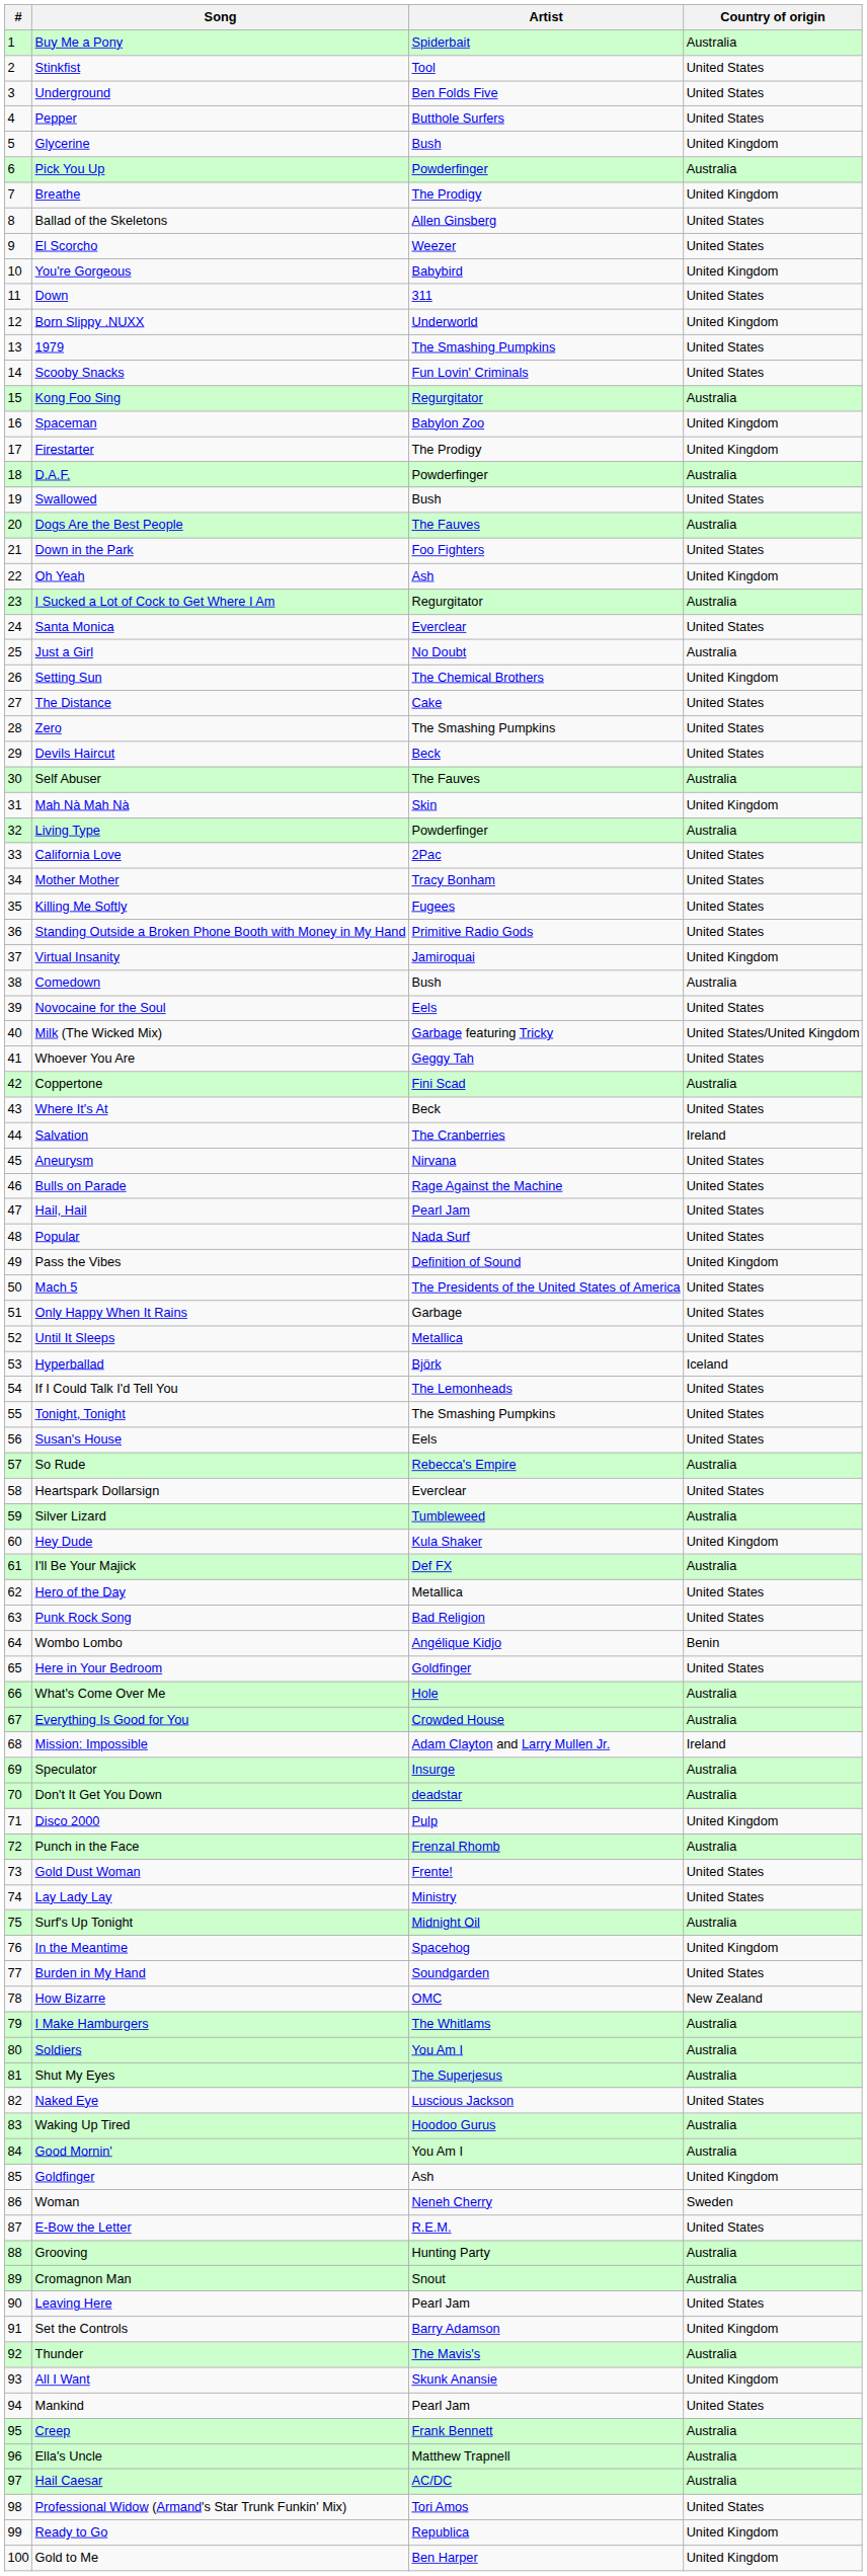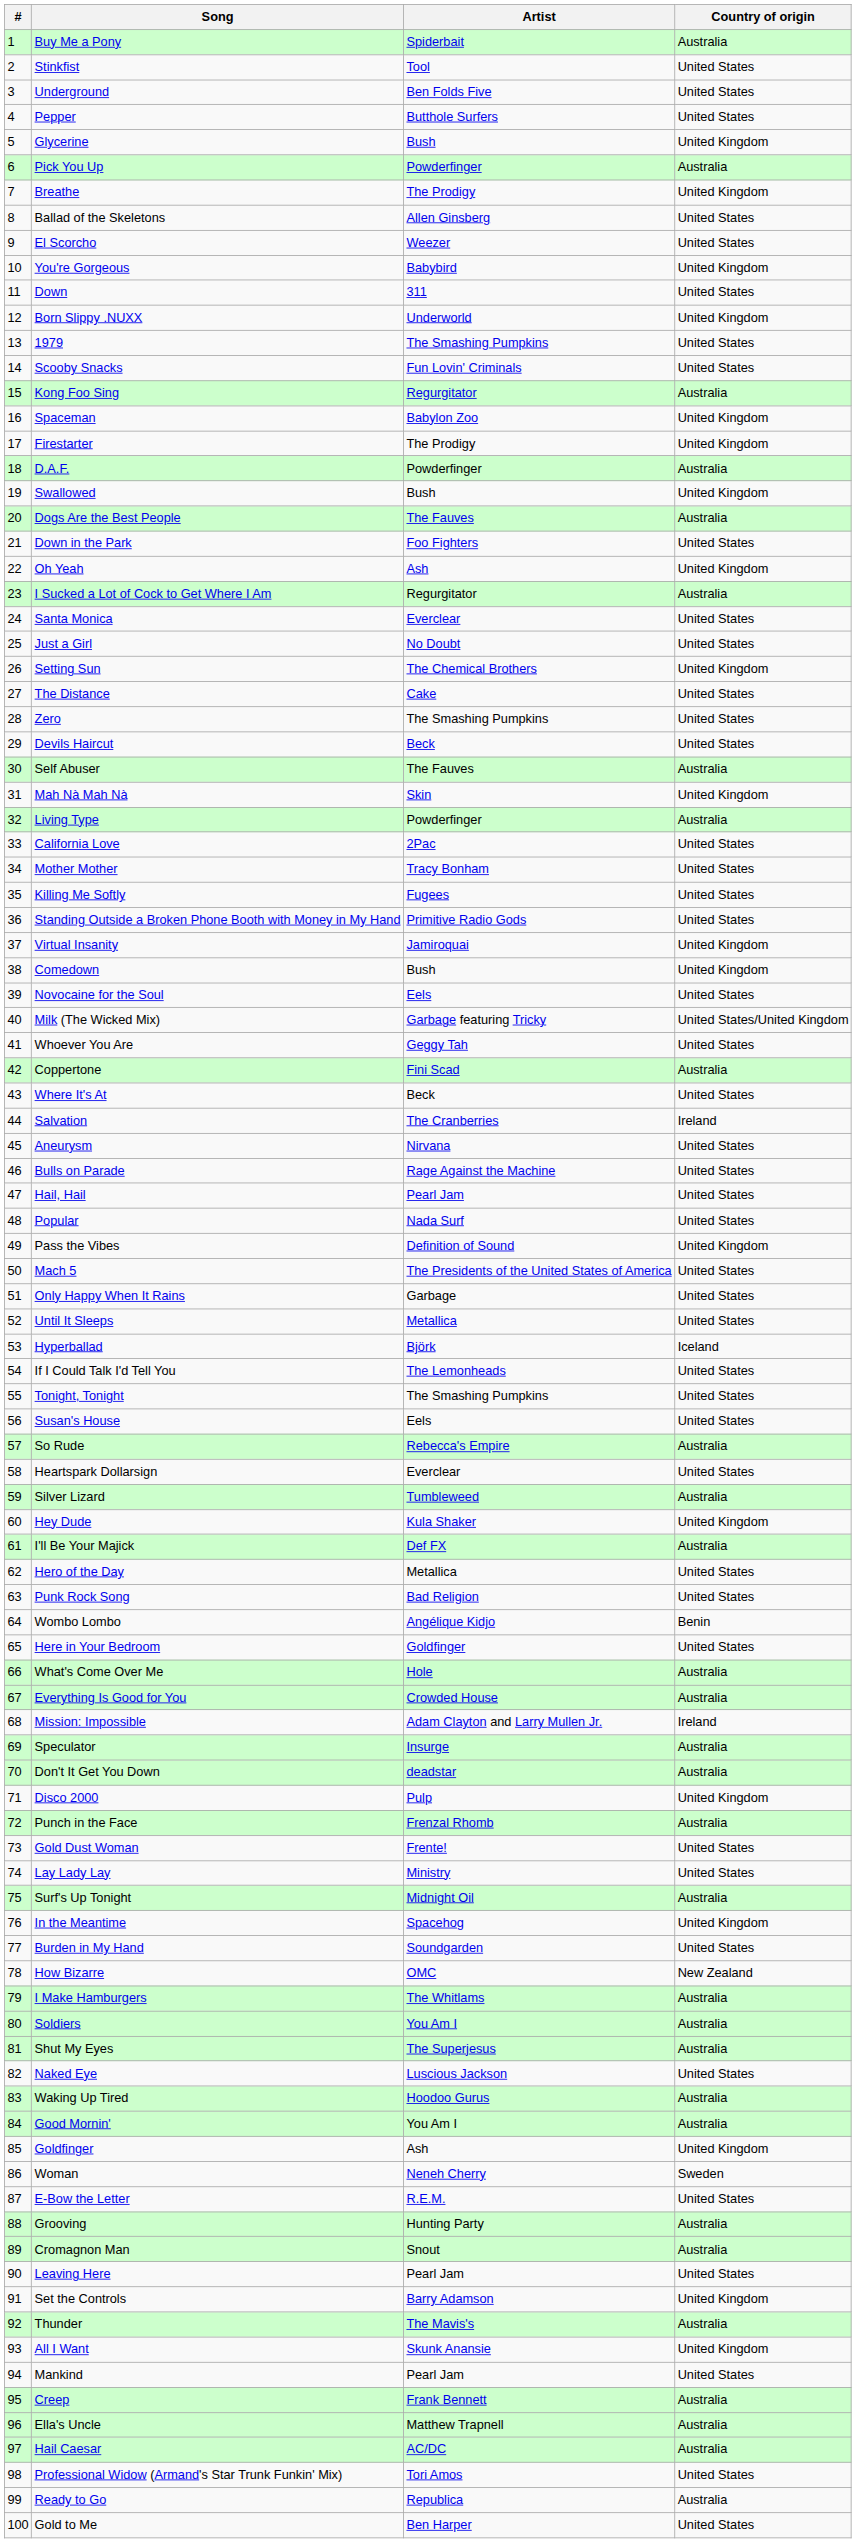Swallowed | Country of origin: United States -> United Kingdom
Just a Girl | Country of origin: Australia -> United States
Comedown | Country of origin: Australia -> United Kingdom
Ready to Go | Country of origin: United Kingdom -> Australia
Gold to Me | Country of origin: United Kingdom -> United States
